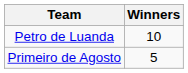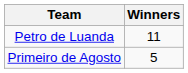Petro de Luanda | Winners: 10 -> 11
